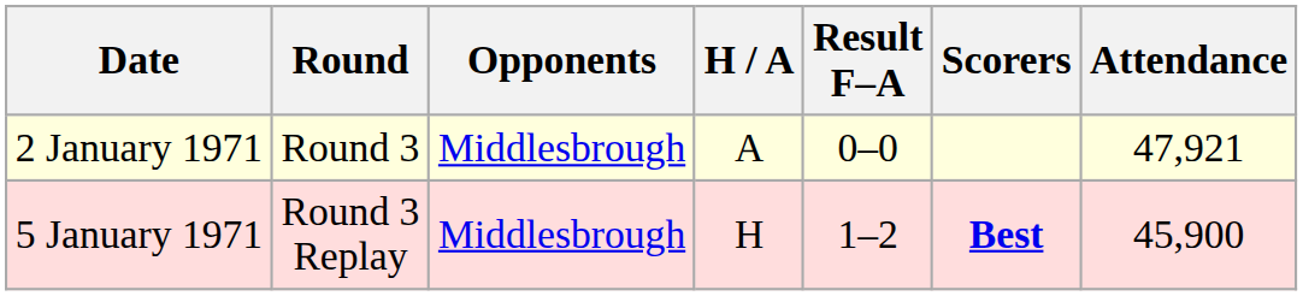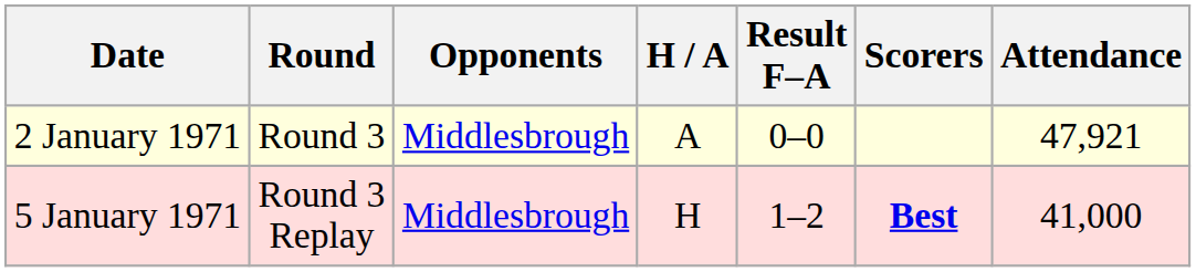5 January 1971 | Attendance: 45,900 -> 41,000
